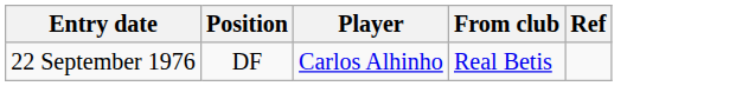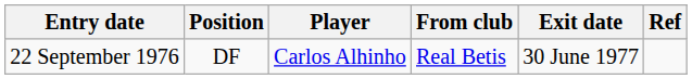+ column: Exit date | 30 June 1977
